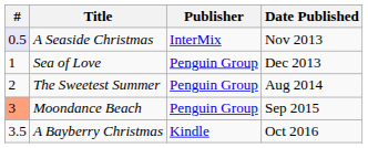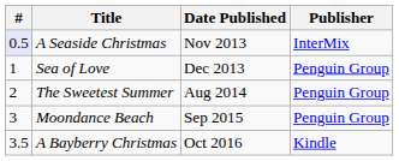columns swapped: Date Published <-> Publisher
Moondance Beach | #: lightsalmon background -> no background
